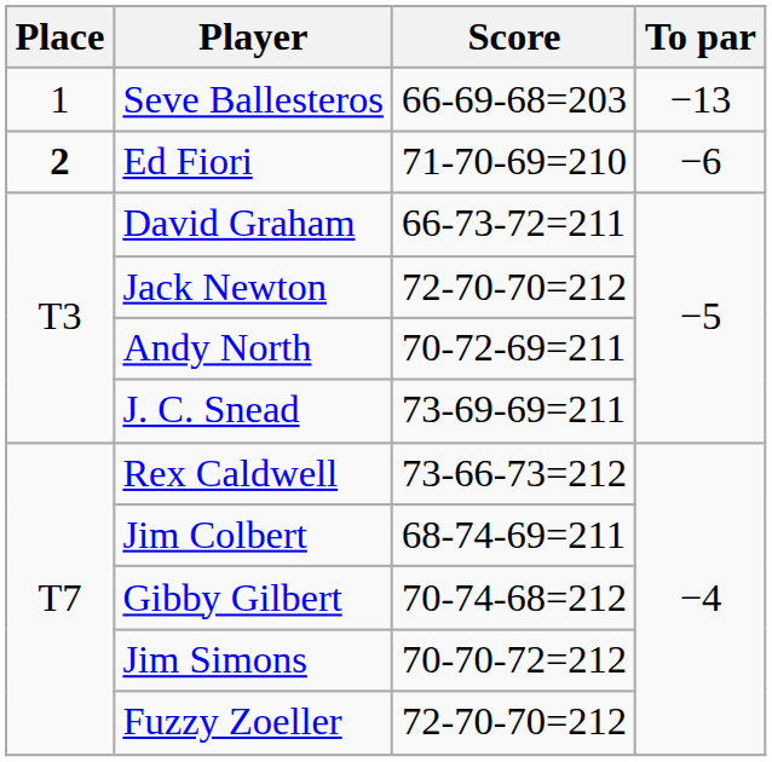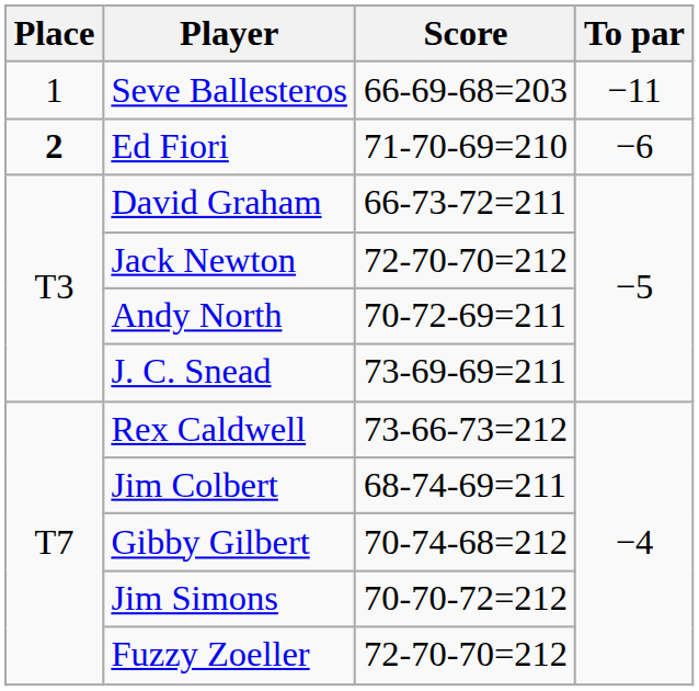Seve Ballesteros | To par: −13 -> −11
